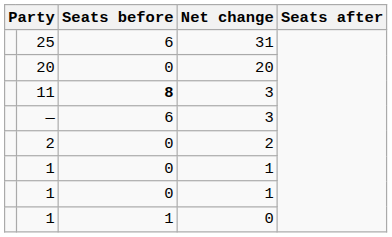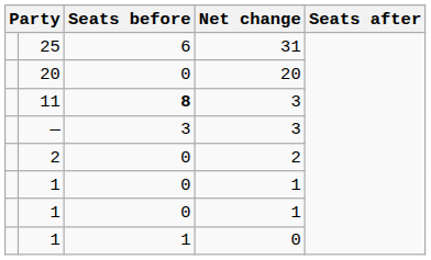— | Seats before: 6 -> 3
